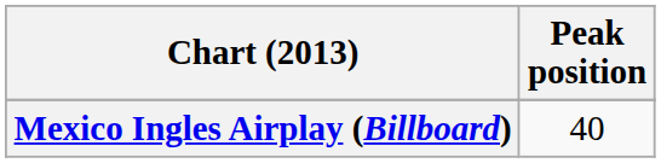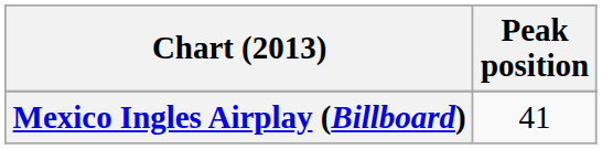Mexico Ingles Airplay (Billboard) | Peak position: 40 -> 41
